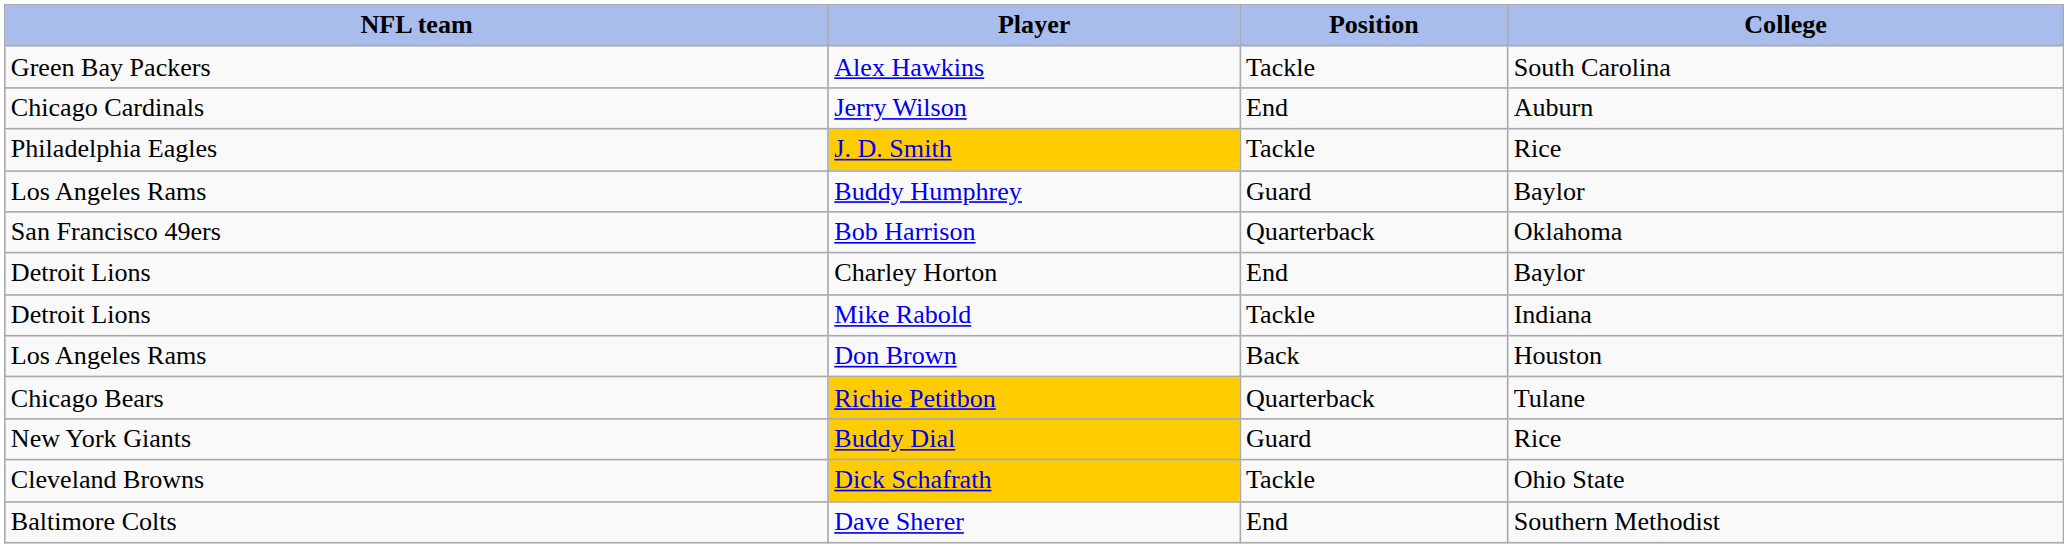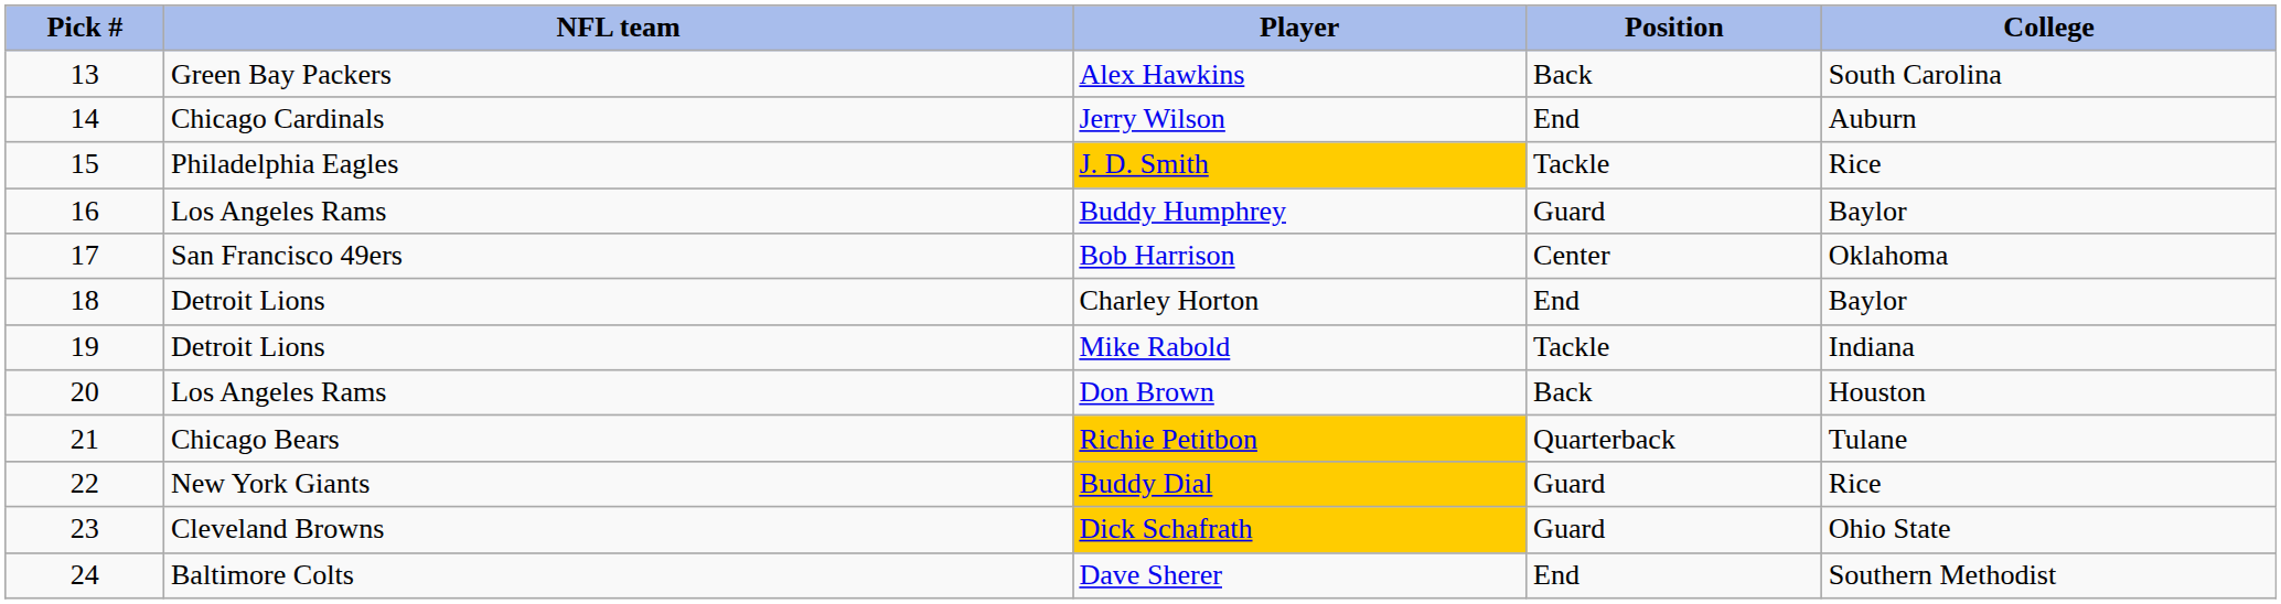+ column: Pick # | 13 | 14 | 15 | 16 | 17 | 18 | 19 | 20 | 21 | 22 | 23 | 24
Alex Hawkins | Position: Tackle -> Back
Bob Harrison | Position: Quarterback -> Center
Dick Schafrath | Position: Tackle -> Guard
